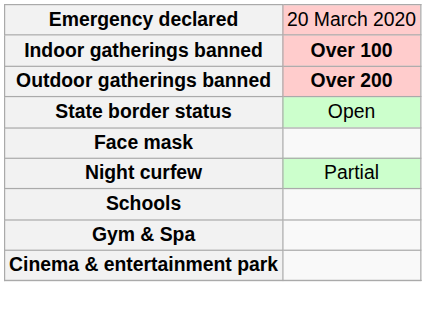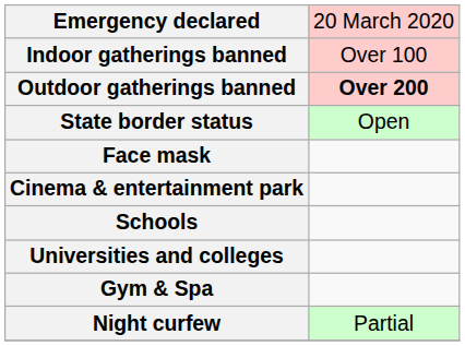Indoor gatherings banned | column 2: bold -> normal
rows swapped: Night curfew <-> Cinema & entertainment park
+ row: Universities and colleges
